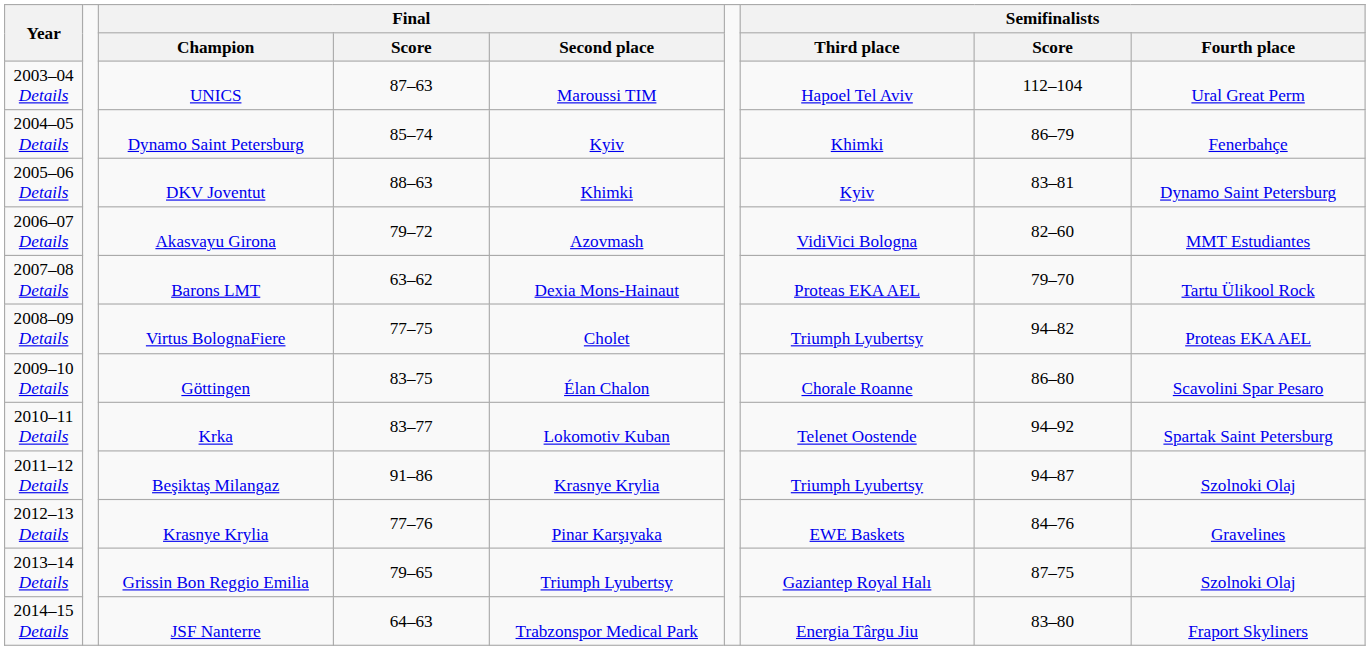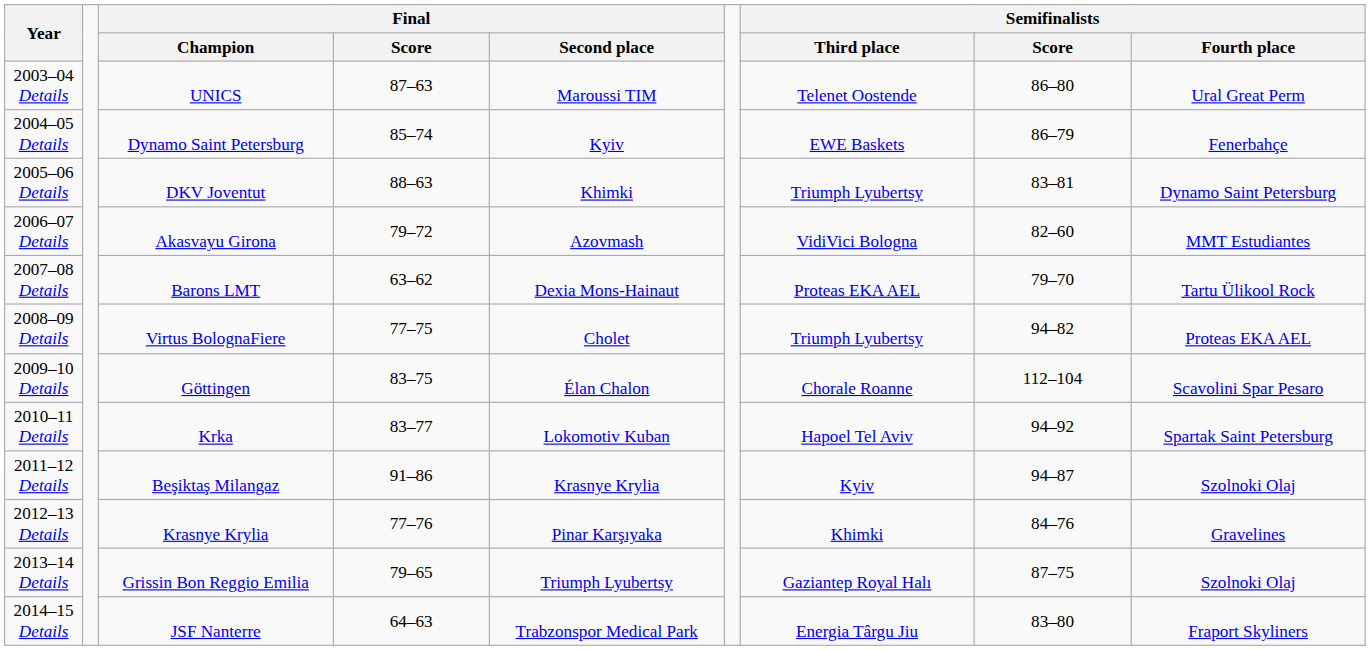2003–04 Details | Semifinalists / Third place: Hapoel Tel Aviv -> Telenet Oostende
2003–04 Details | Semifinalists / Score: 112–104 -> 86–80
2004–05 Details | Semifinalists / Third place: Khimki -> EWE Baskets
2005–06 Details | Semifinalists / Third place: Kyiv -> Triumph Lyubertsy
2009–10 Details | Semifinalists / Score: 86–80 -> 112–104
2010–11 Details | Semifinalists / Third place: Telenet Oostende -> Hapoel Tel Aviv
2011–12 Details | Semifinalists / Third place: Triumph Lyubertsy -> Kyiv
2012–13 Details | Semifinalists / Third place: EWE Baskets -> Khimki
